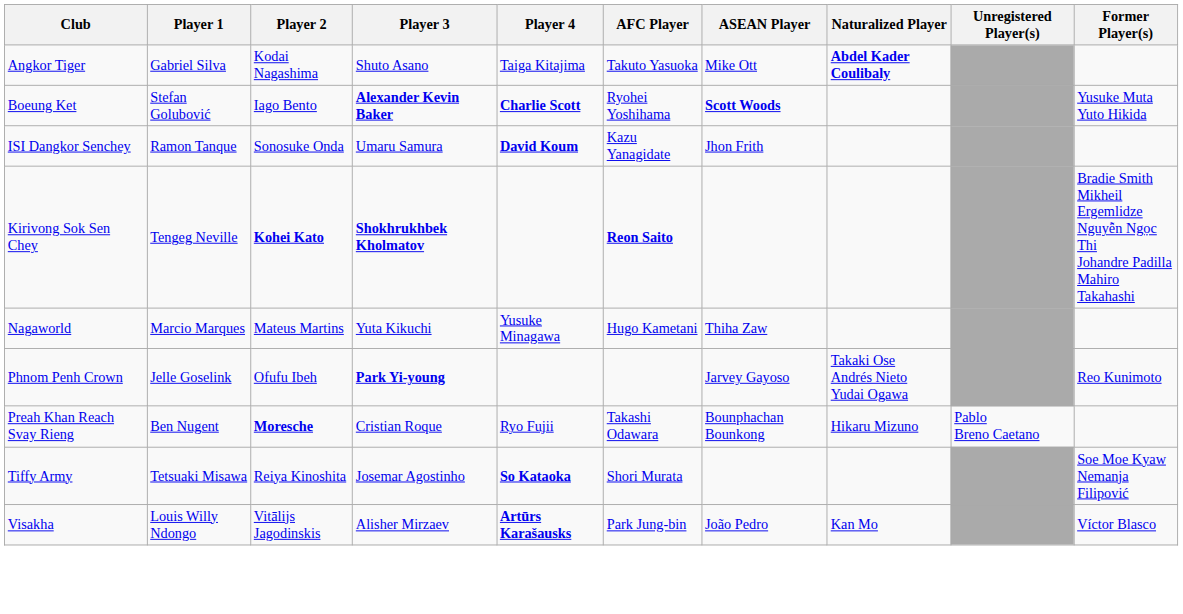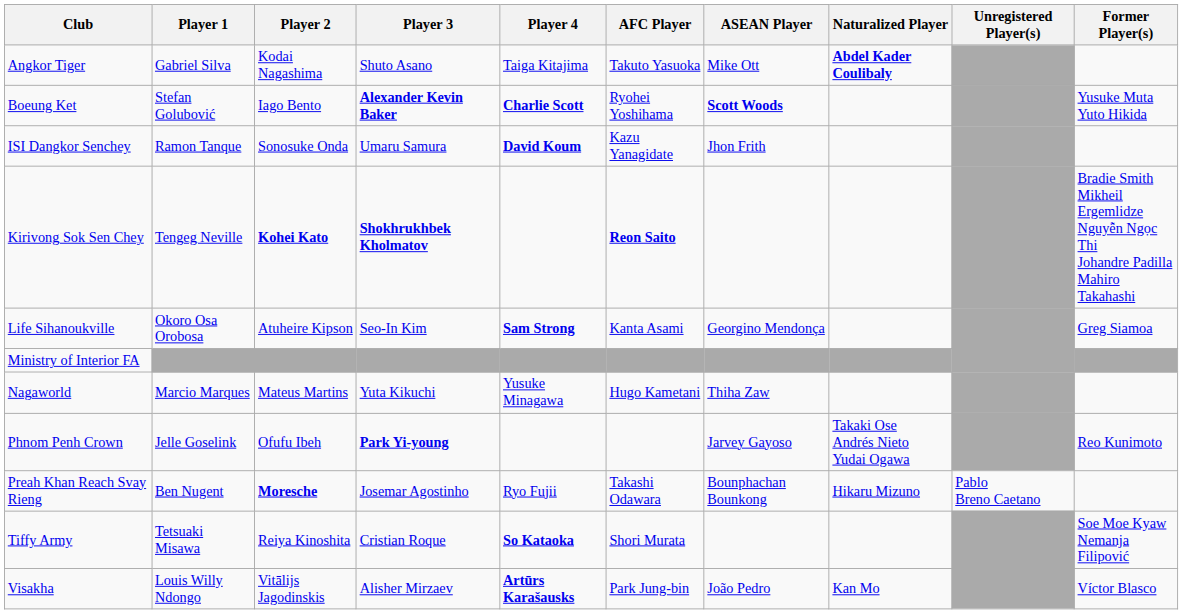+ row: Life Sihanoukville | Okoro Osa Orobosa | Atuheire Kipson | Seo-In Kim | Sam Strong | Kanta Asami | Georgino Mendonça | Greg Siamoa
+ row: Ministry of Interior FA
Preah Khan Reach Svay Rieng | Player 3: Cristian Roque -> Josemar Agostinho
Tiffy Army | Player 3: Josemar Agostinho -> Cristian Roque
